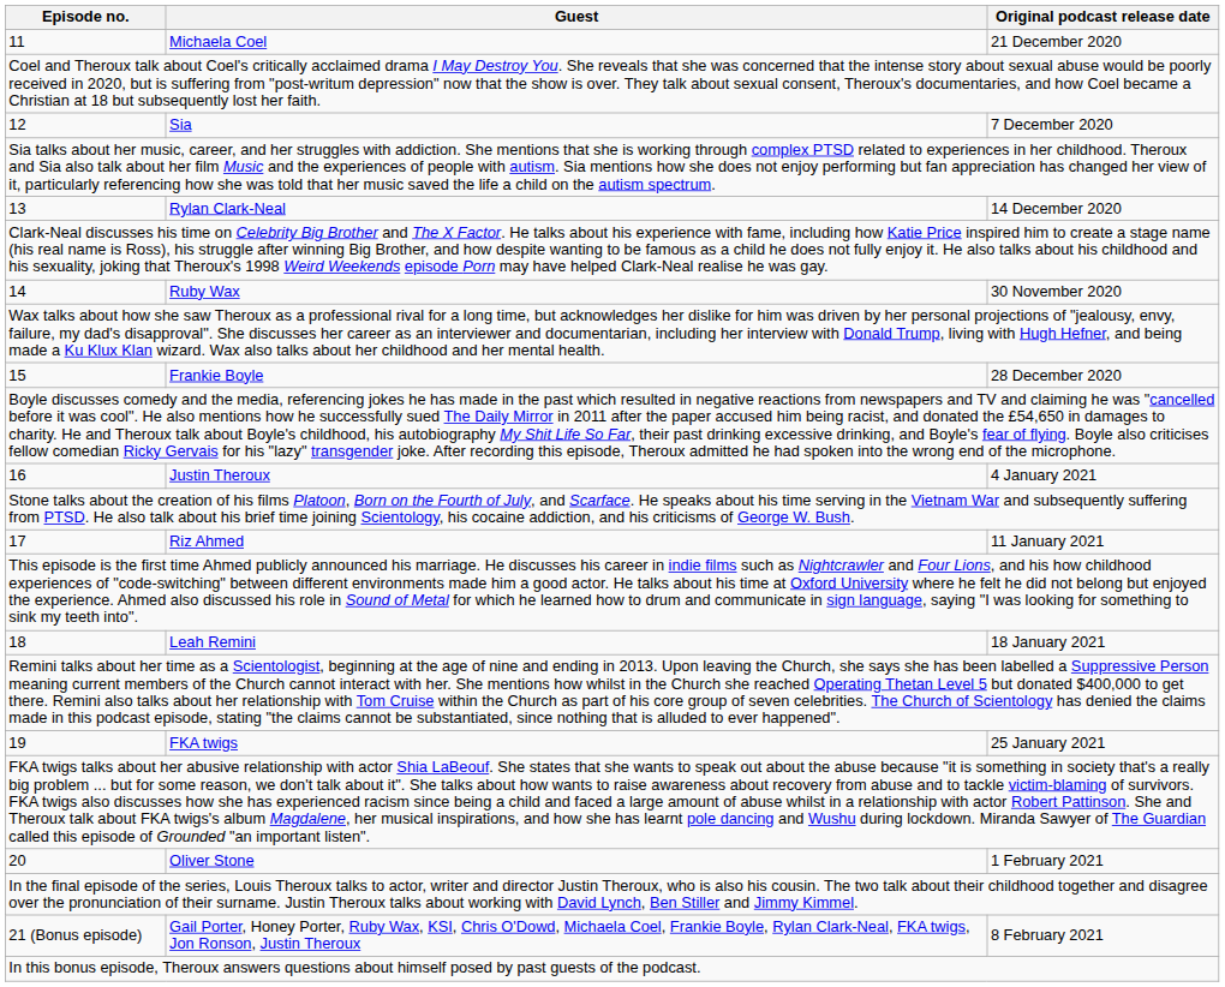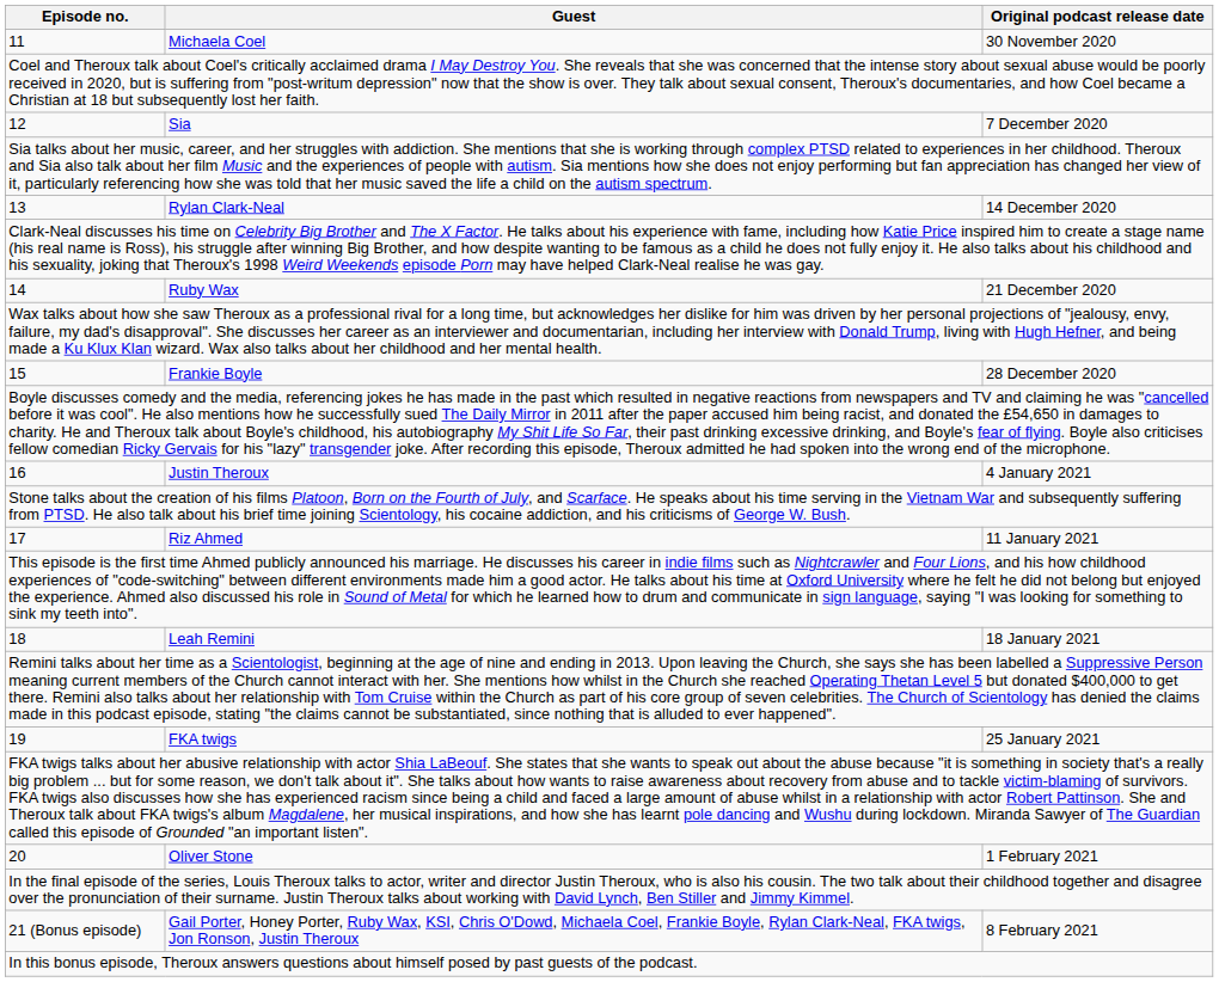11 | Original podcast release date: 21 December 2020 -> 30 November 2020
14 | Original podcast release date: 30 November 2020 -> 21 December 2020
